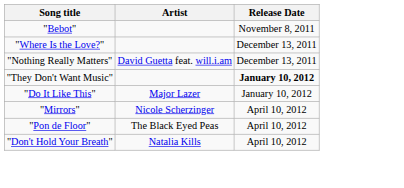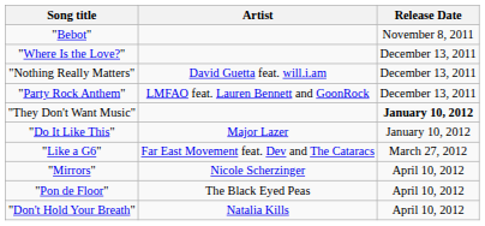+ row: "Party Rock Anthem" | LMFAO feat. Lauren Bennett and GoonRock | December 13, 2011
+ row: "Like a G6" | Far East Movement feat. Dev and The Cataracs | March 27, 2012
